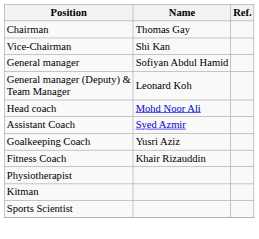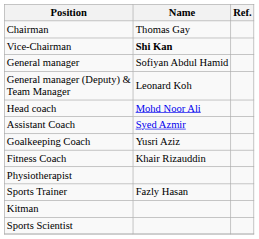Vice-Chairman | Name: normal -> bold
+ row: Sports Trainer | Fazly Hasan
